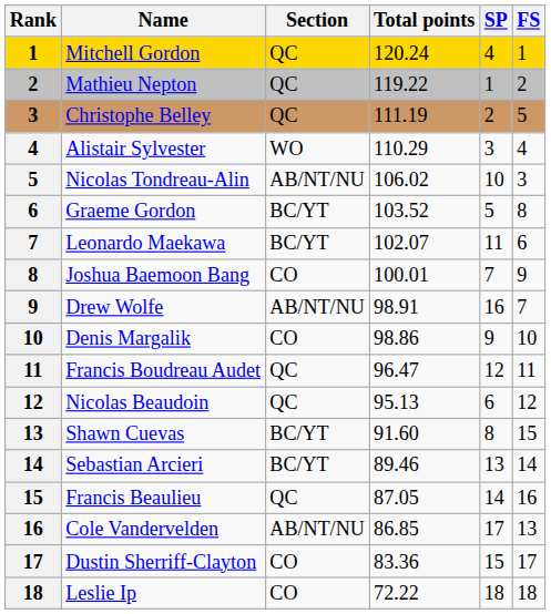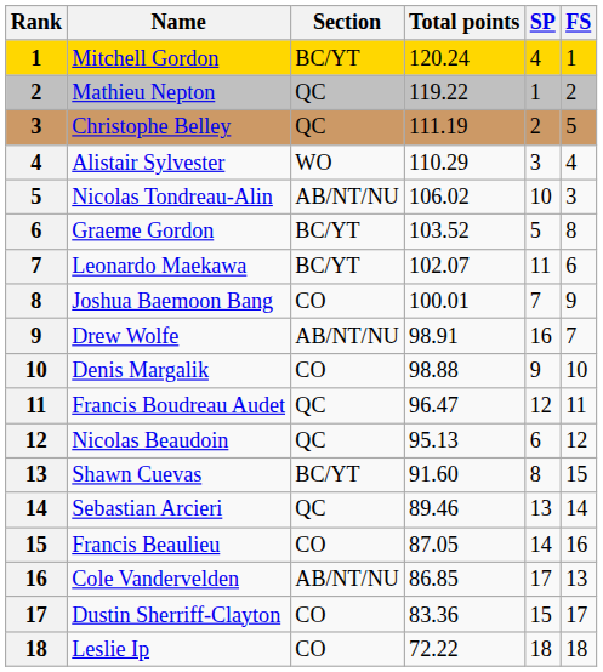Mitchell Gordon | Section: QC -> BC/YT
Denis Margalik | Total points: 98.86 -> 98.88
Sebastian Arcieri | Section: BC/YT -> QC
Francis Beaulieu | Section: QC -> CO
